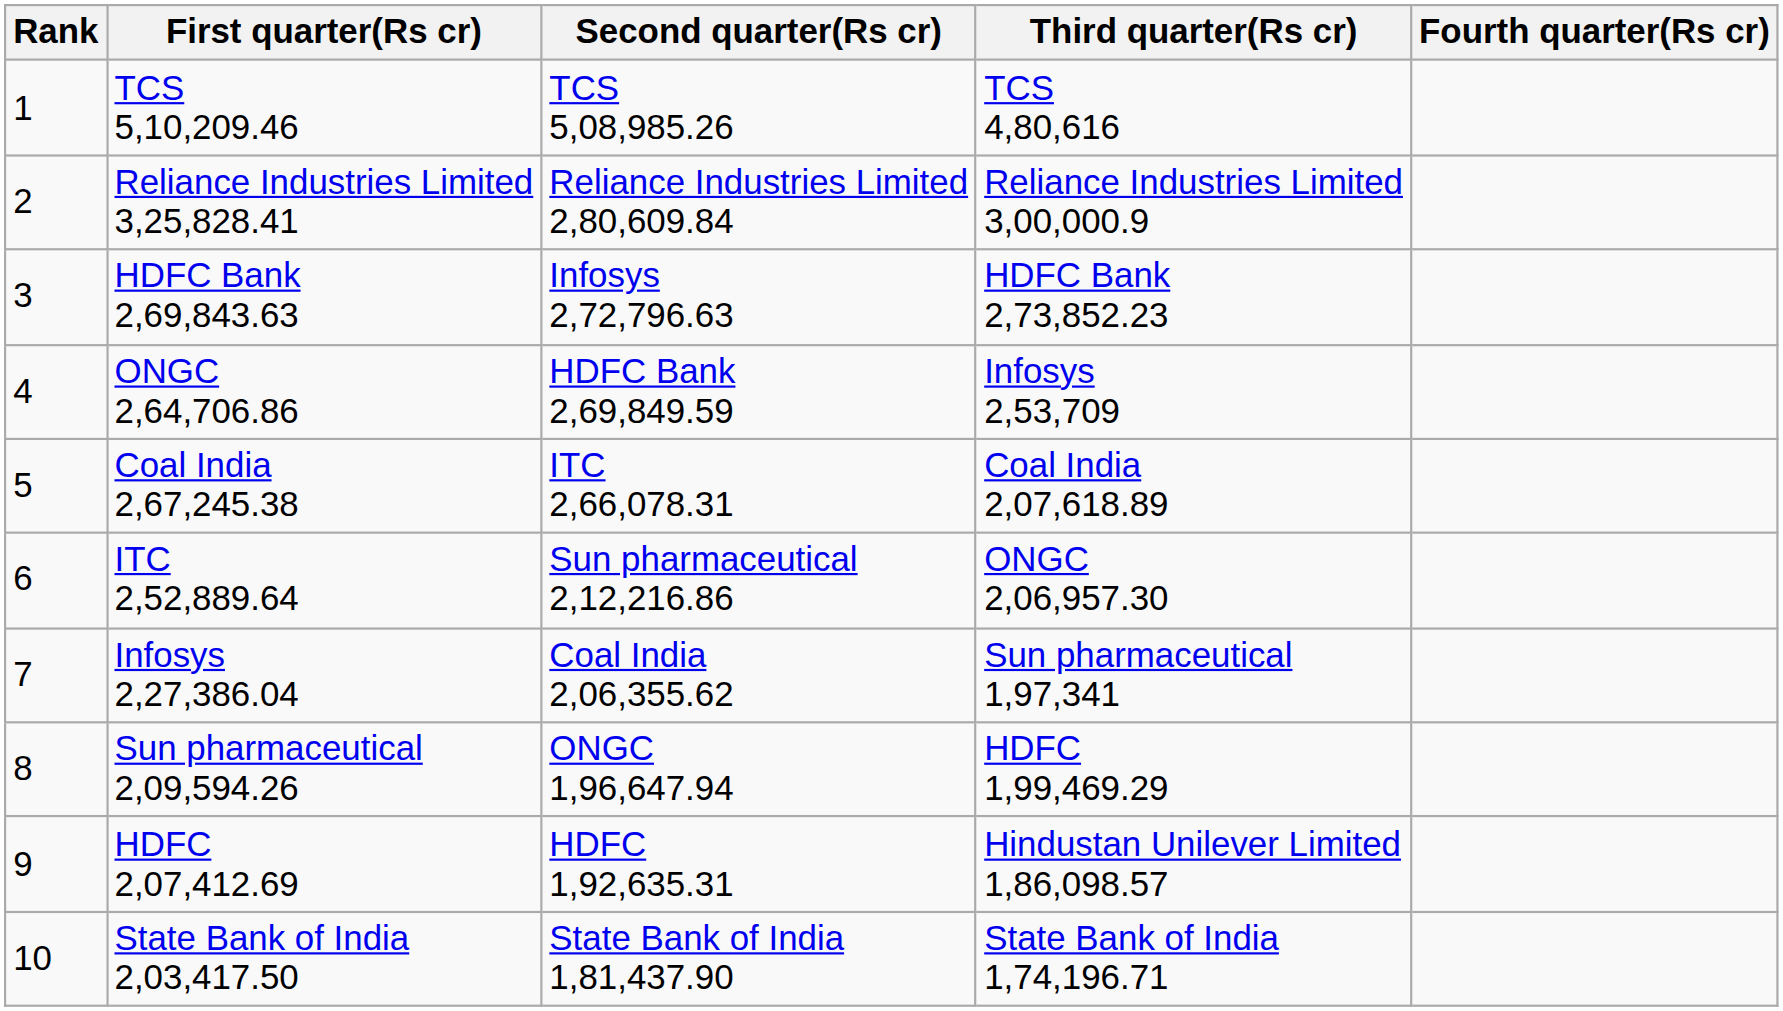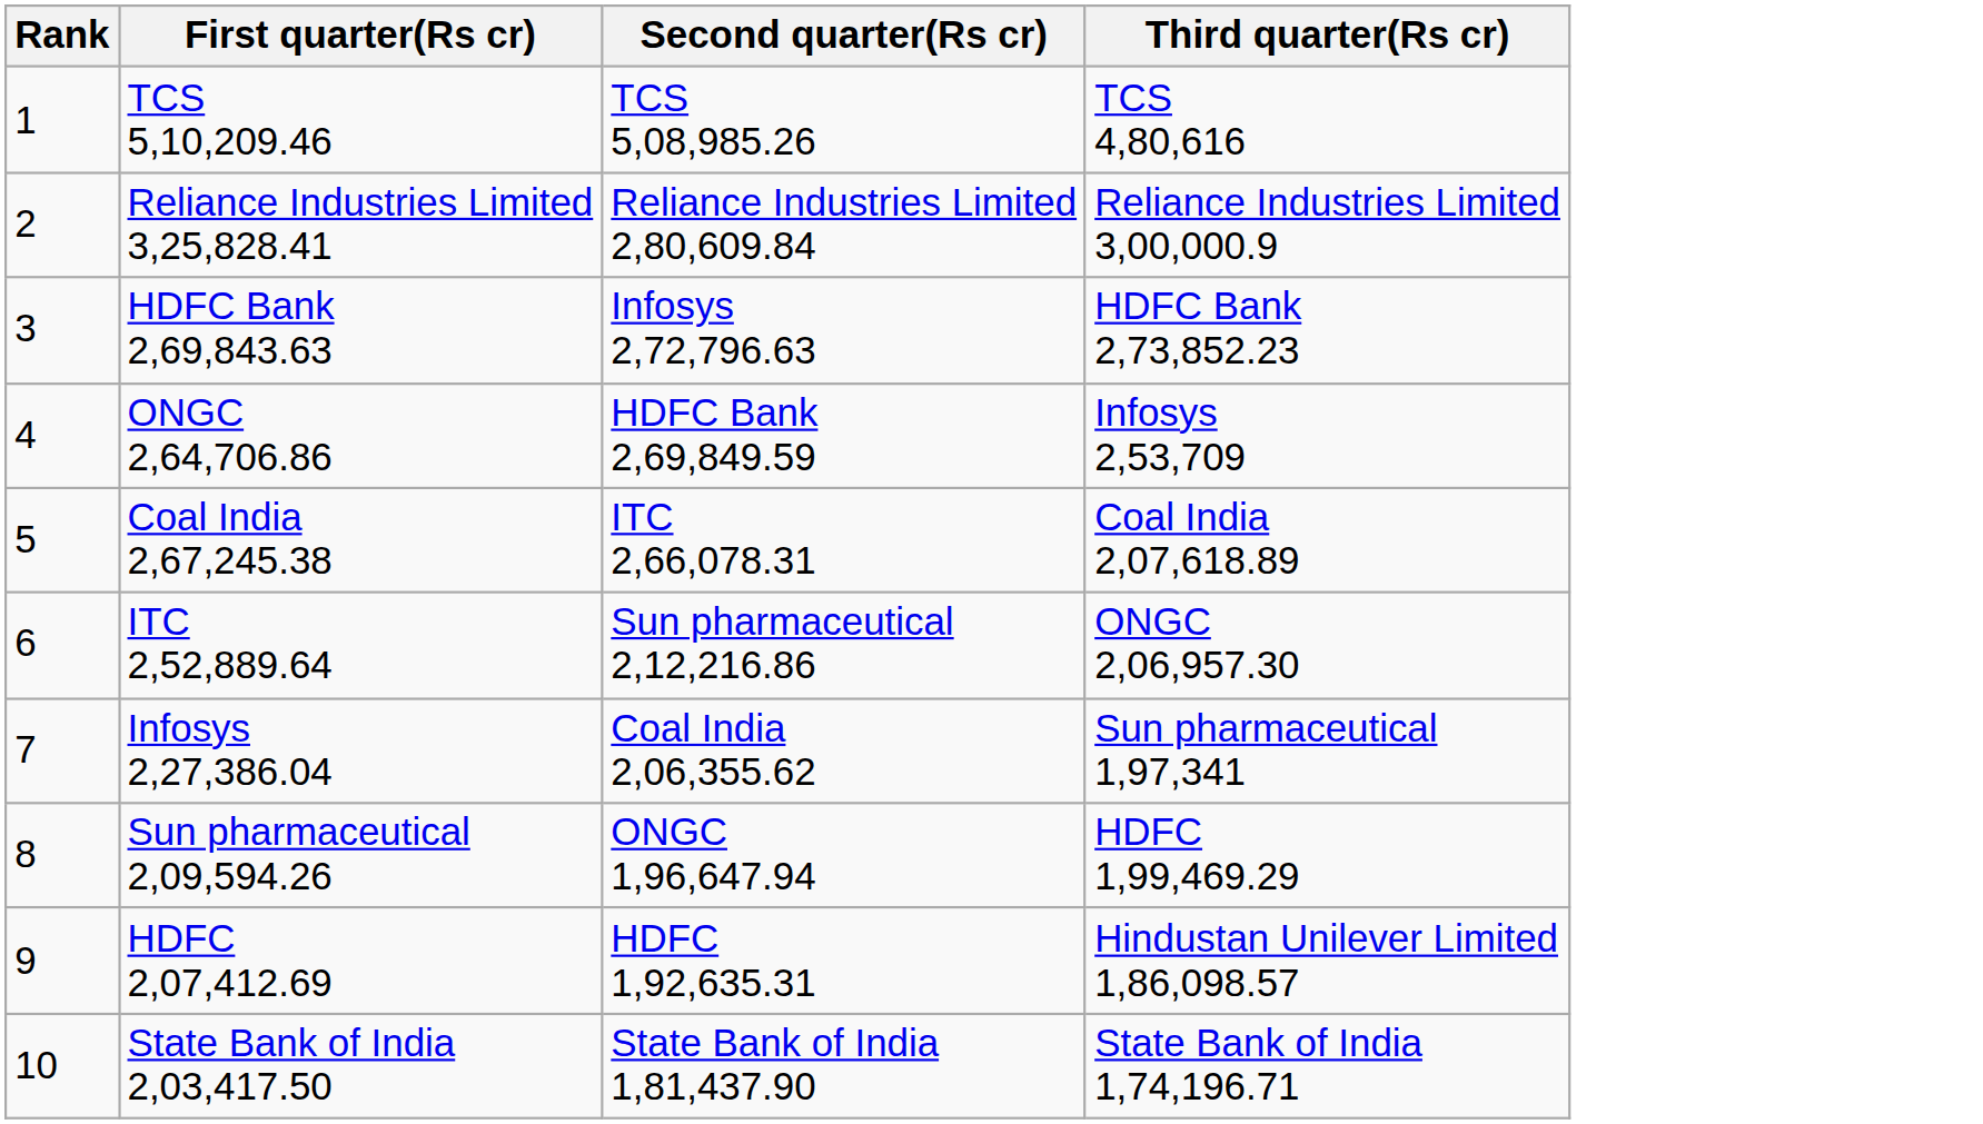- column: Fourth quarter(Rs cr)
